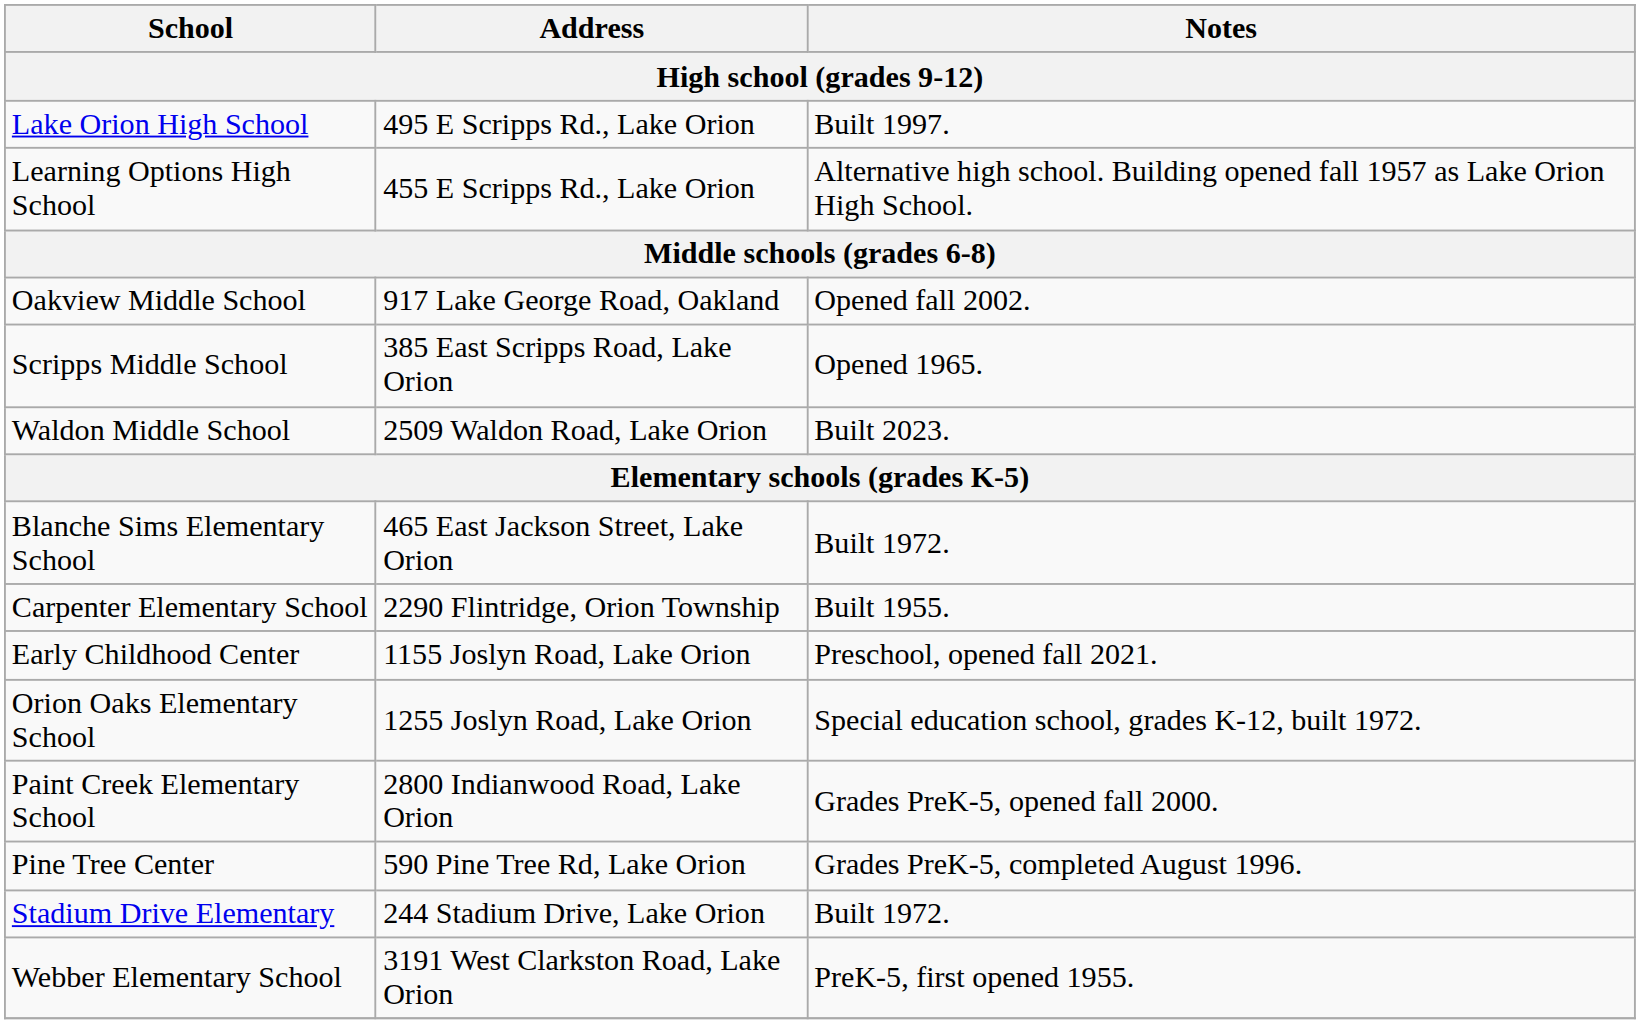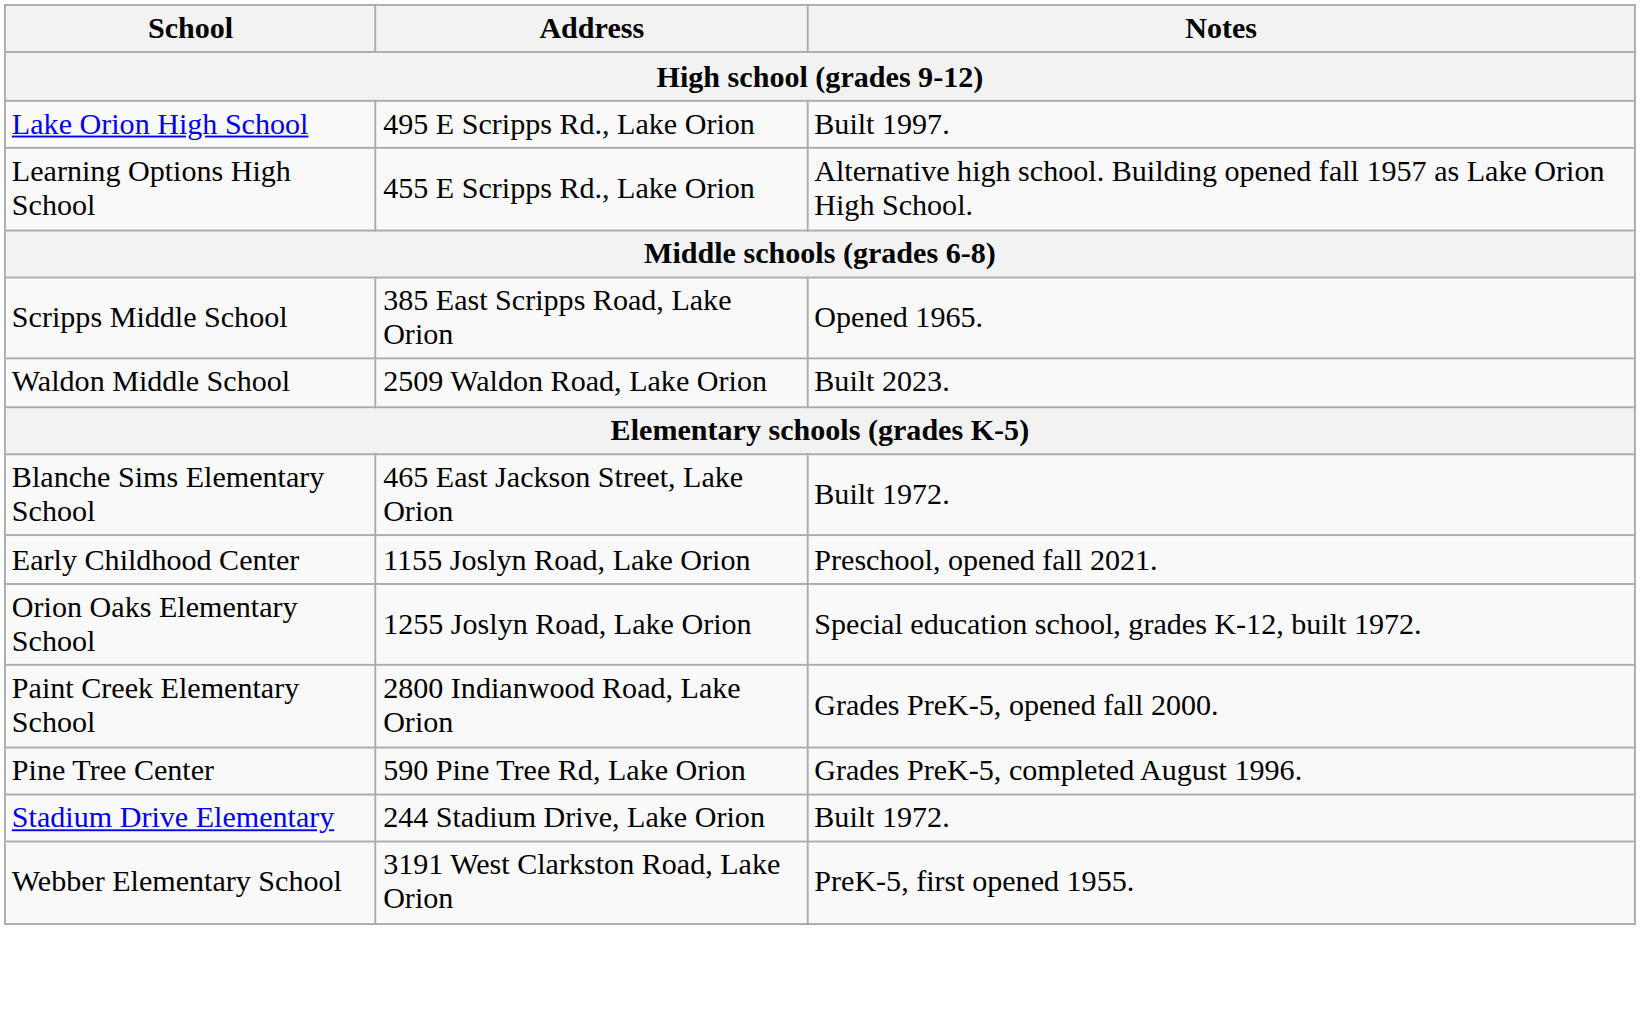- row: Oakview Middle School | 917 Lake George Road, Oakland | Opened fall 2002.
- row: Carpenter Elementary School | 2290 Flintridge, Orion Township | Built 1955.
